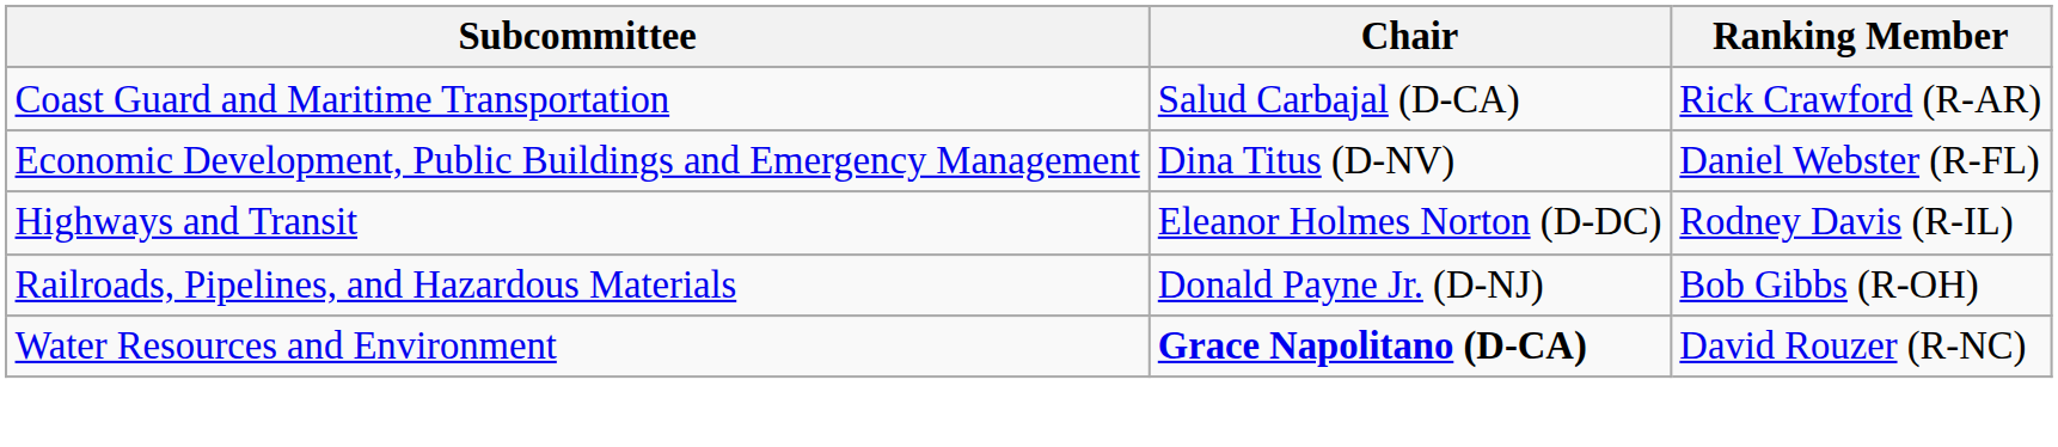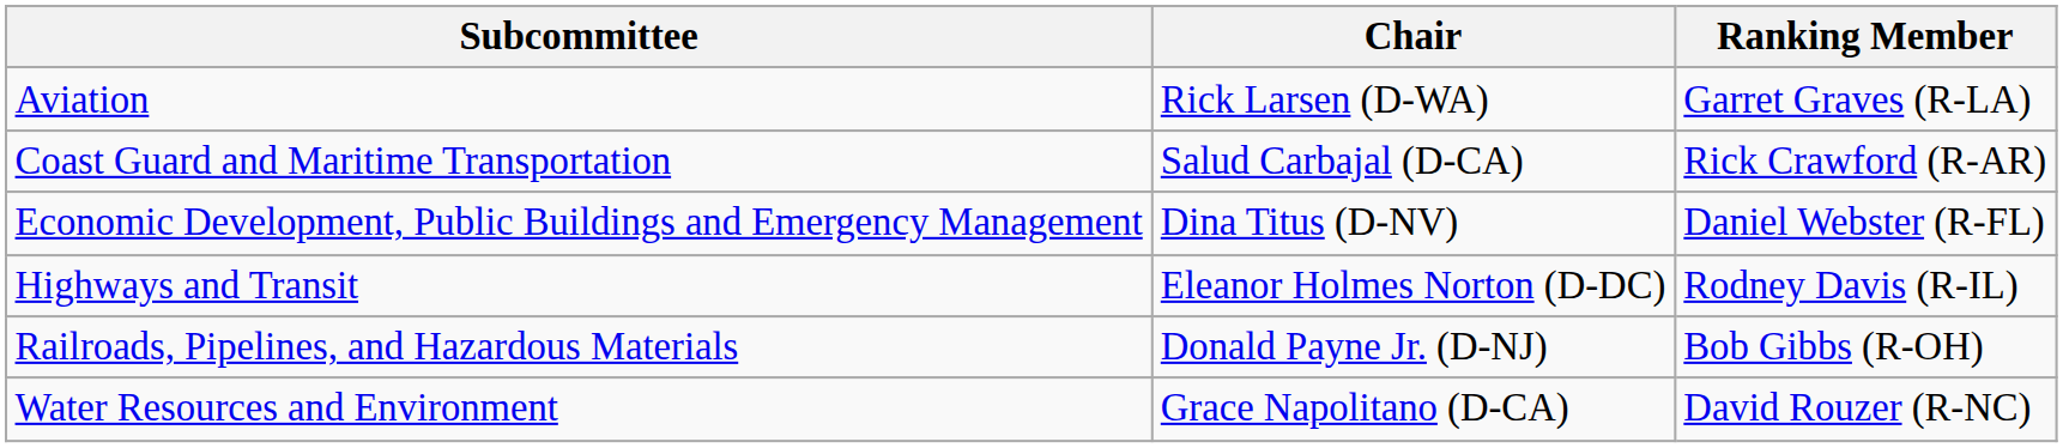+ row: Aviation | Rick Larsen (D-WA) | Garret Graves (R-LA)
Water Resources and Environment | Chair: bold -> normal
